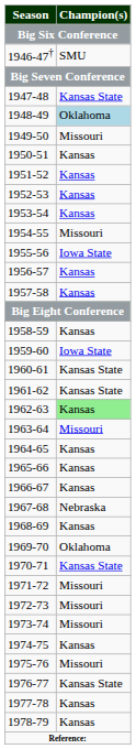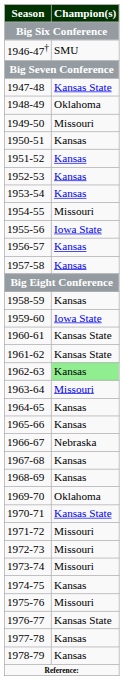1948-49 | Champion(s): lightblue background -> no background
1966-67 | Champion(s): Kansas -> Nebraska
1967-68 | Champion(s): Nebraska -> Kansas
